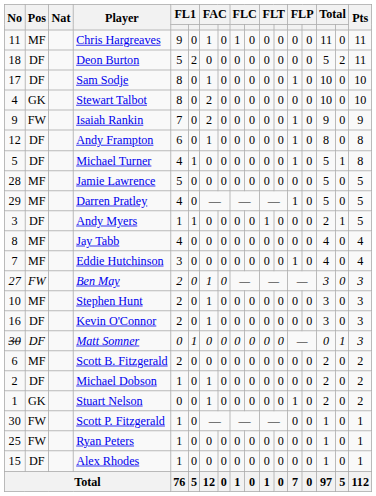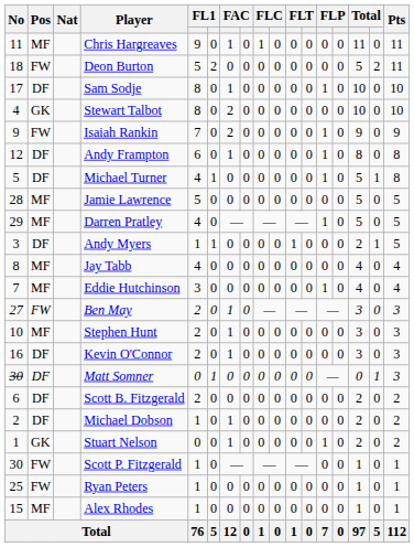Deon Burton | Pos: DF -> FW
Scott B. Fitzgerald | Pos: MF -> DF
Alex Rhodes | Pos: DF -> MF
